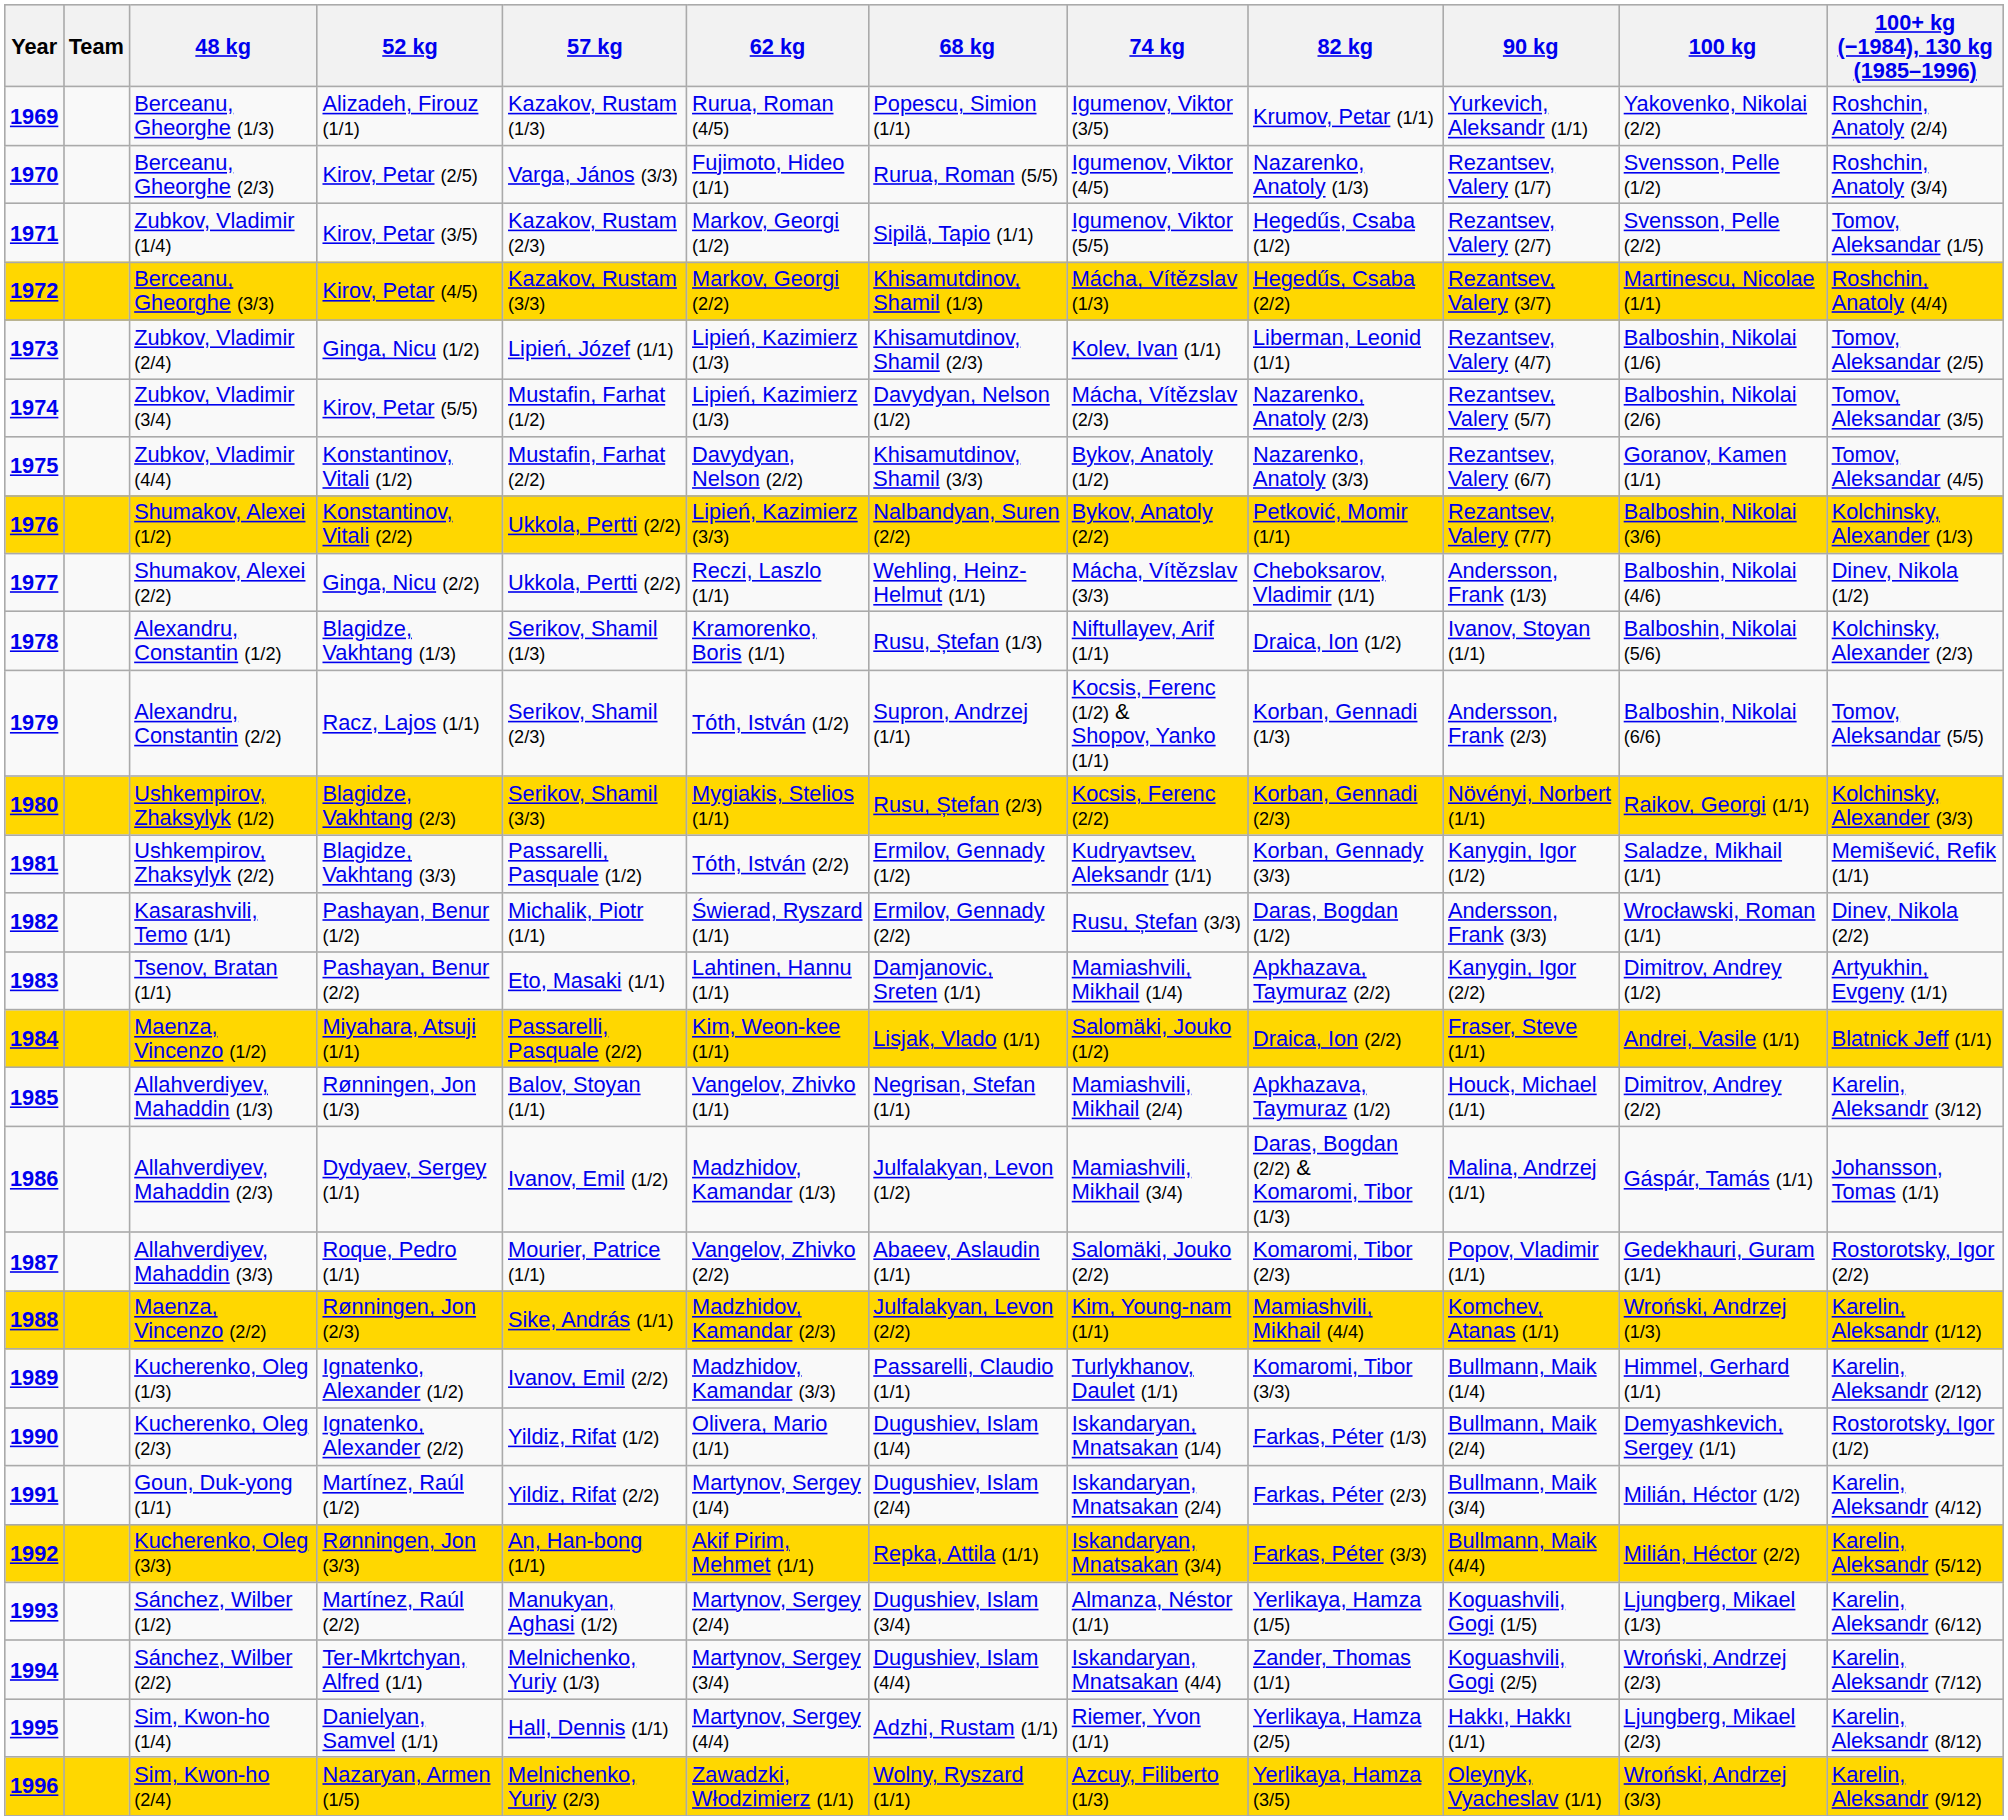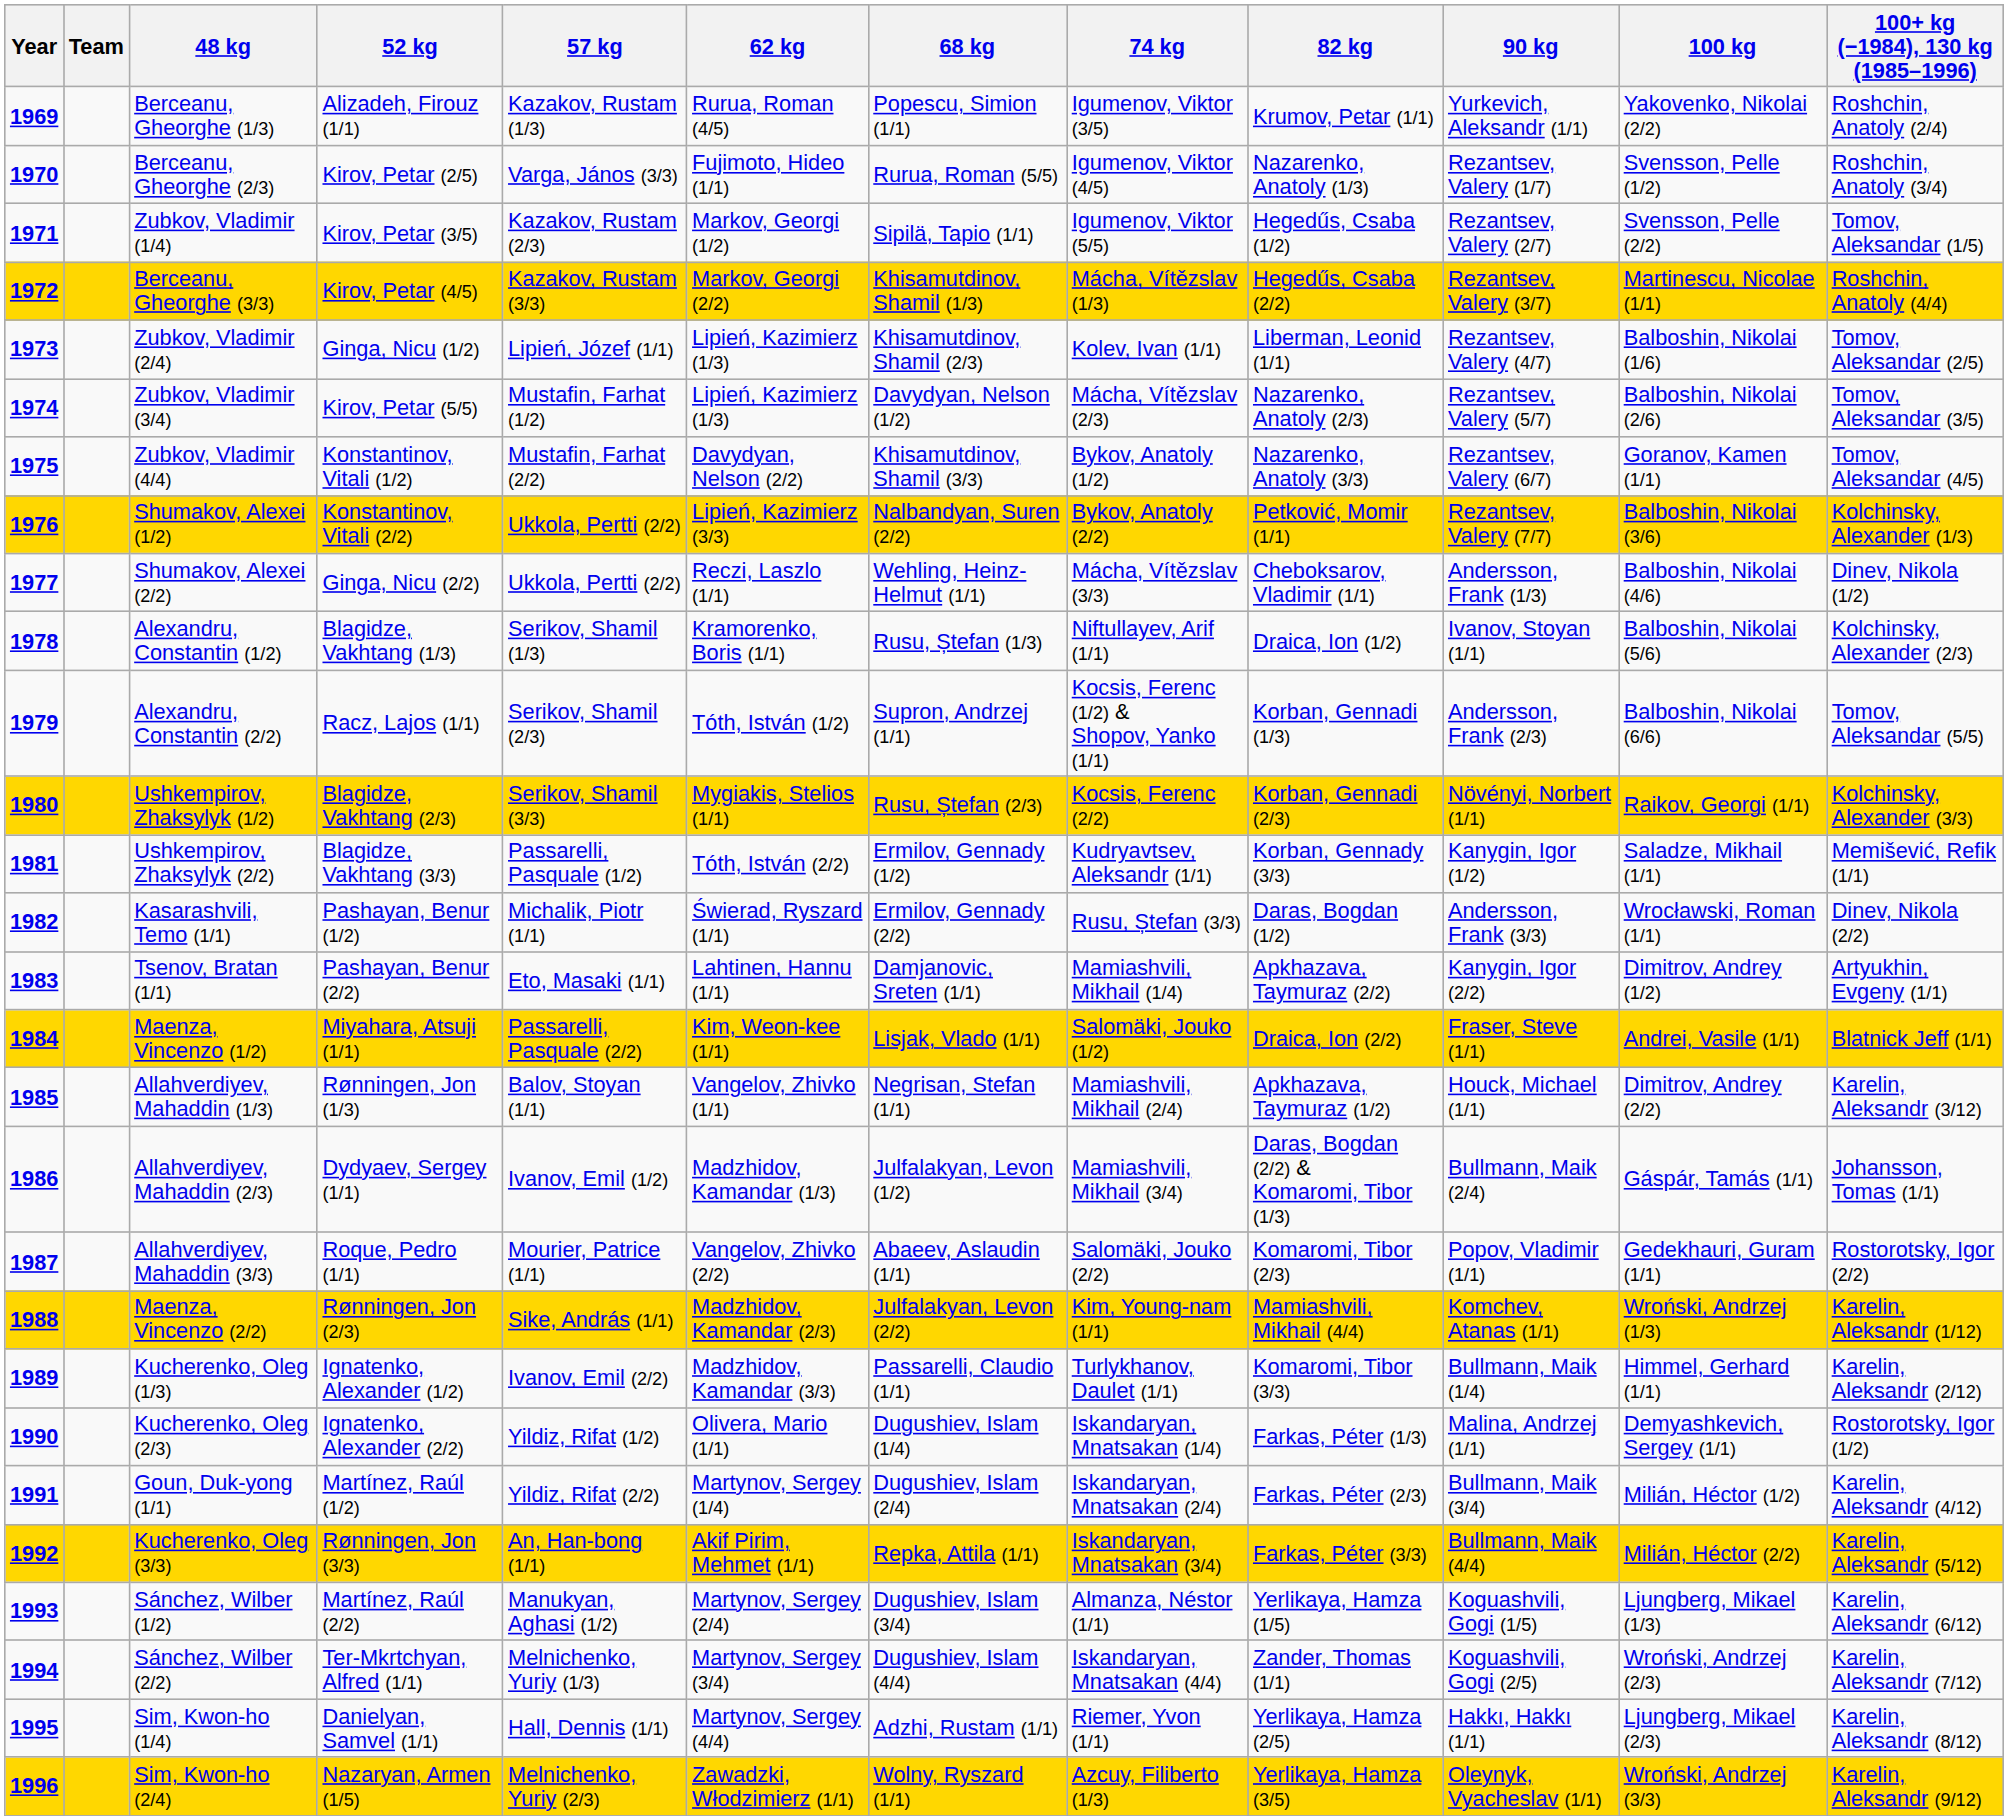Allahverdiyev, Mahaddin (2/3) | 90 kg: Malina, Andrzej (1/1) -> Bullmann, Maik (2/4)
Kucherenko, Oleg (2/3) | 90 kg: Bullmann, Maik (2/4) -> Malina, Andrzej (1/1)
